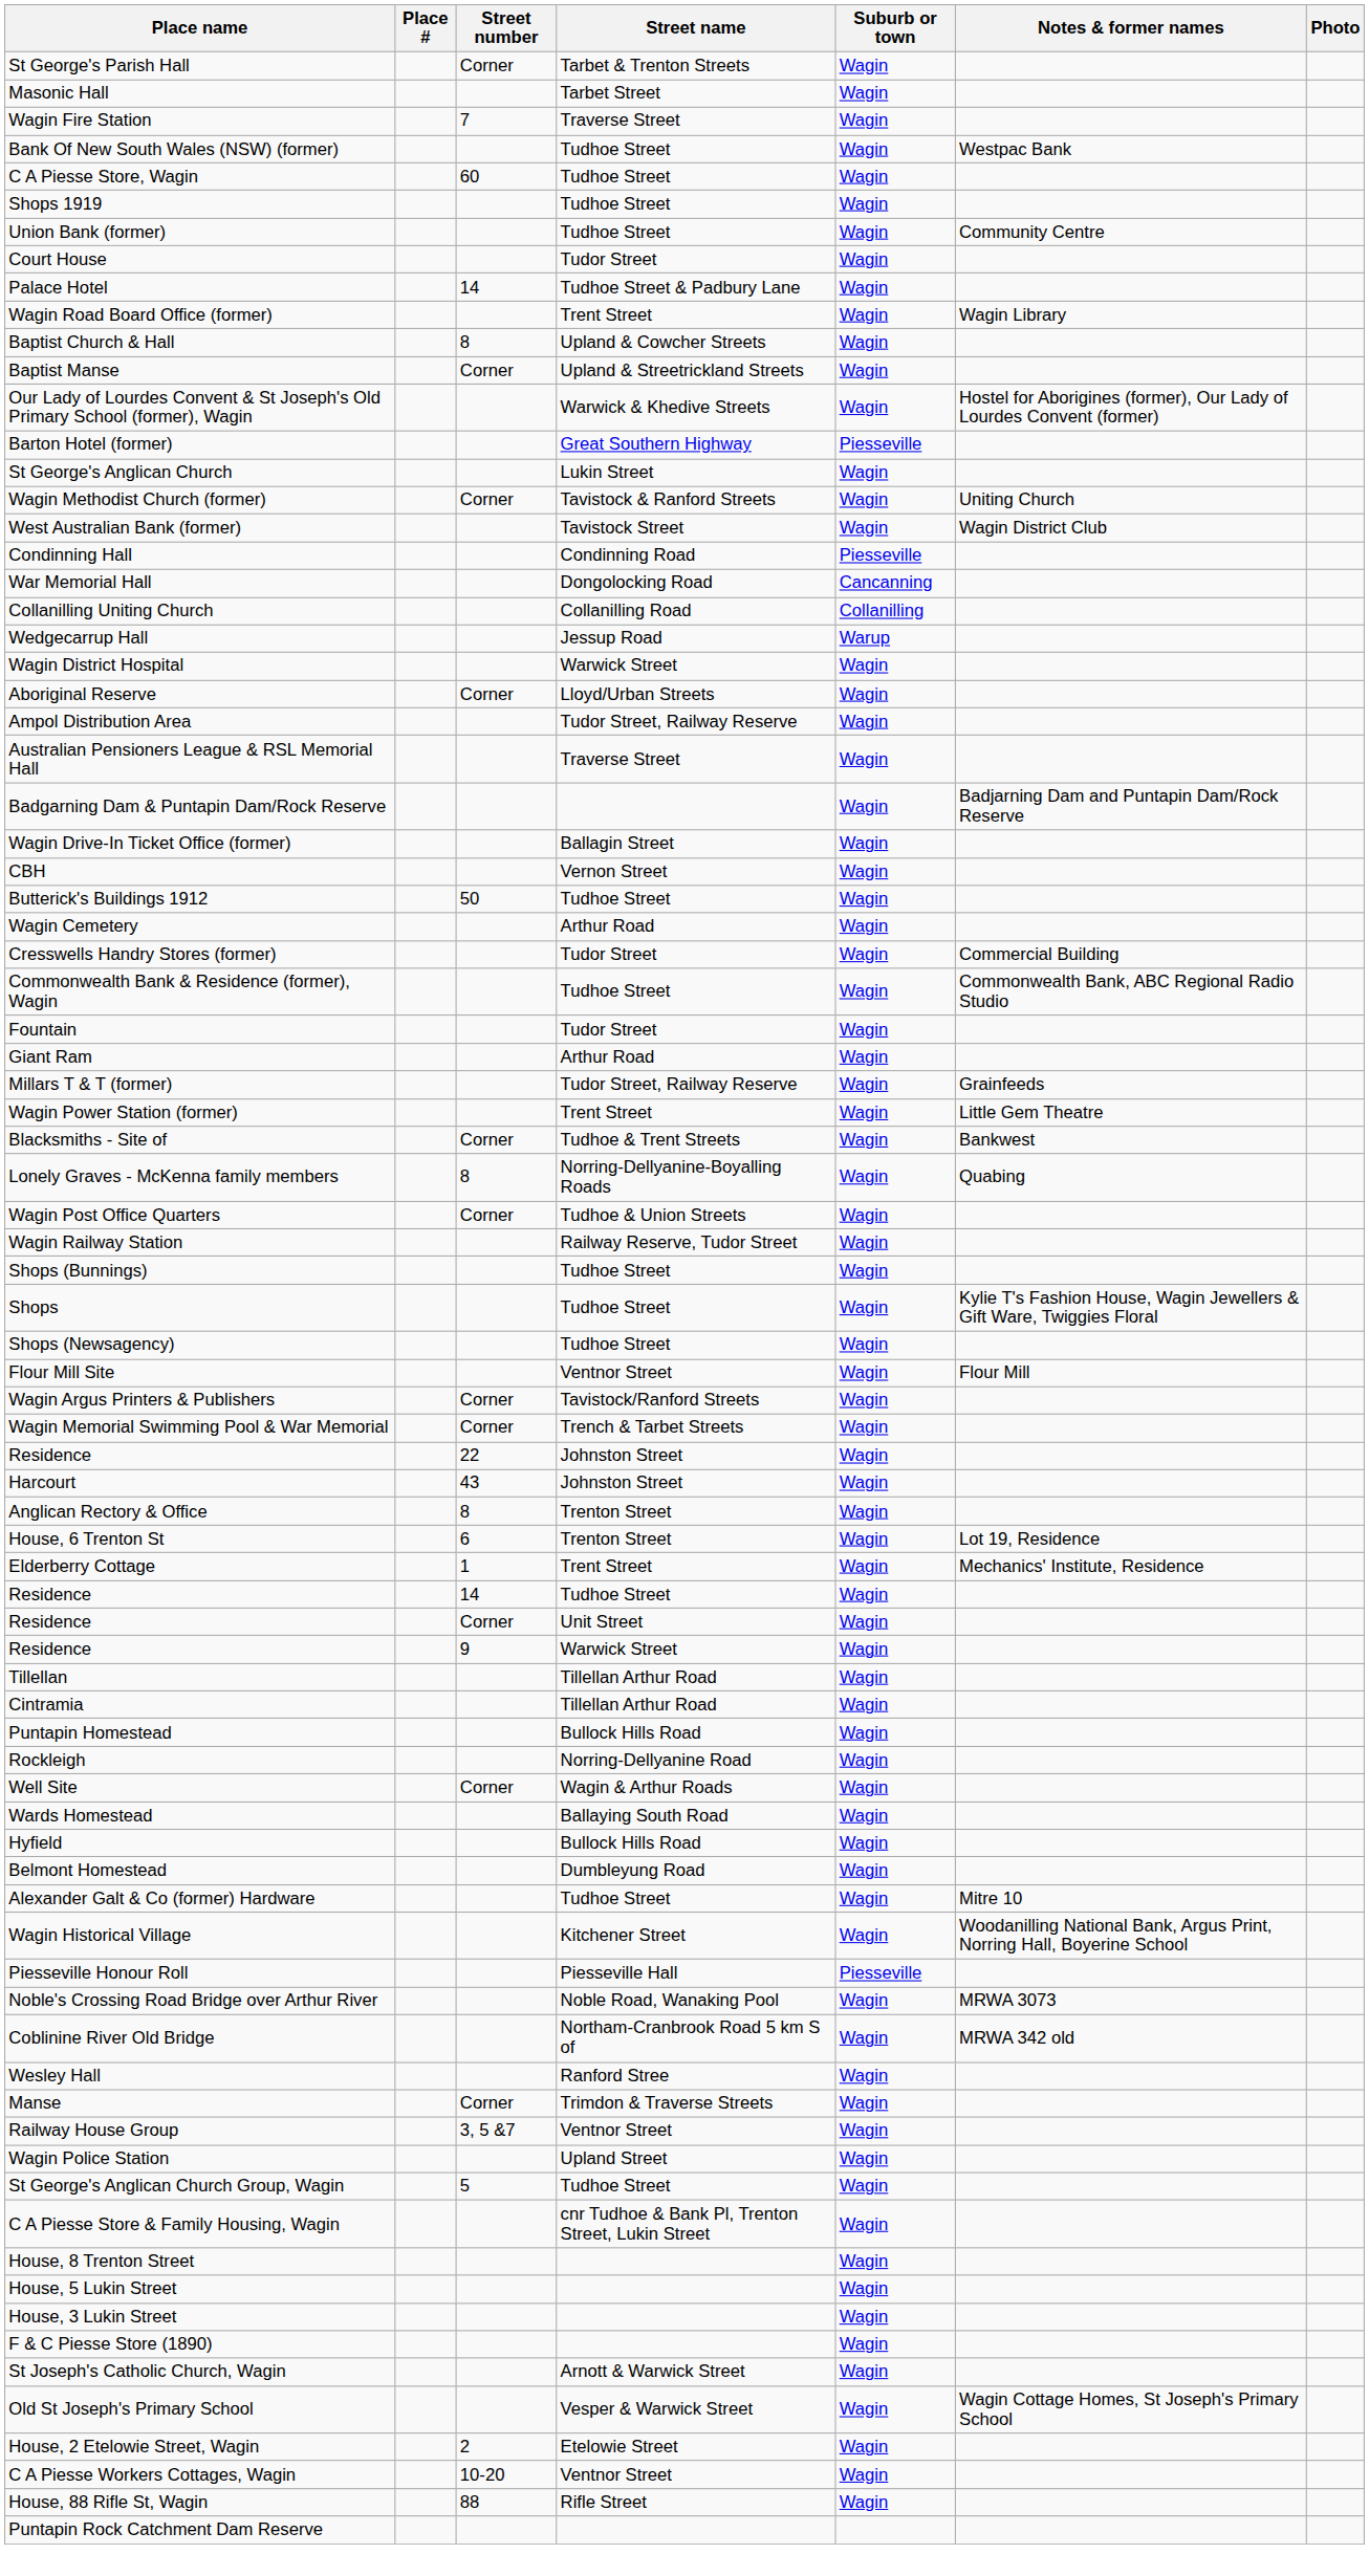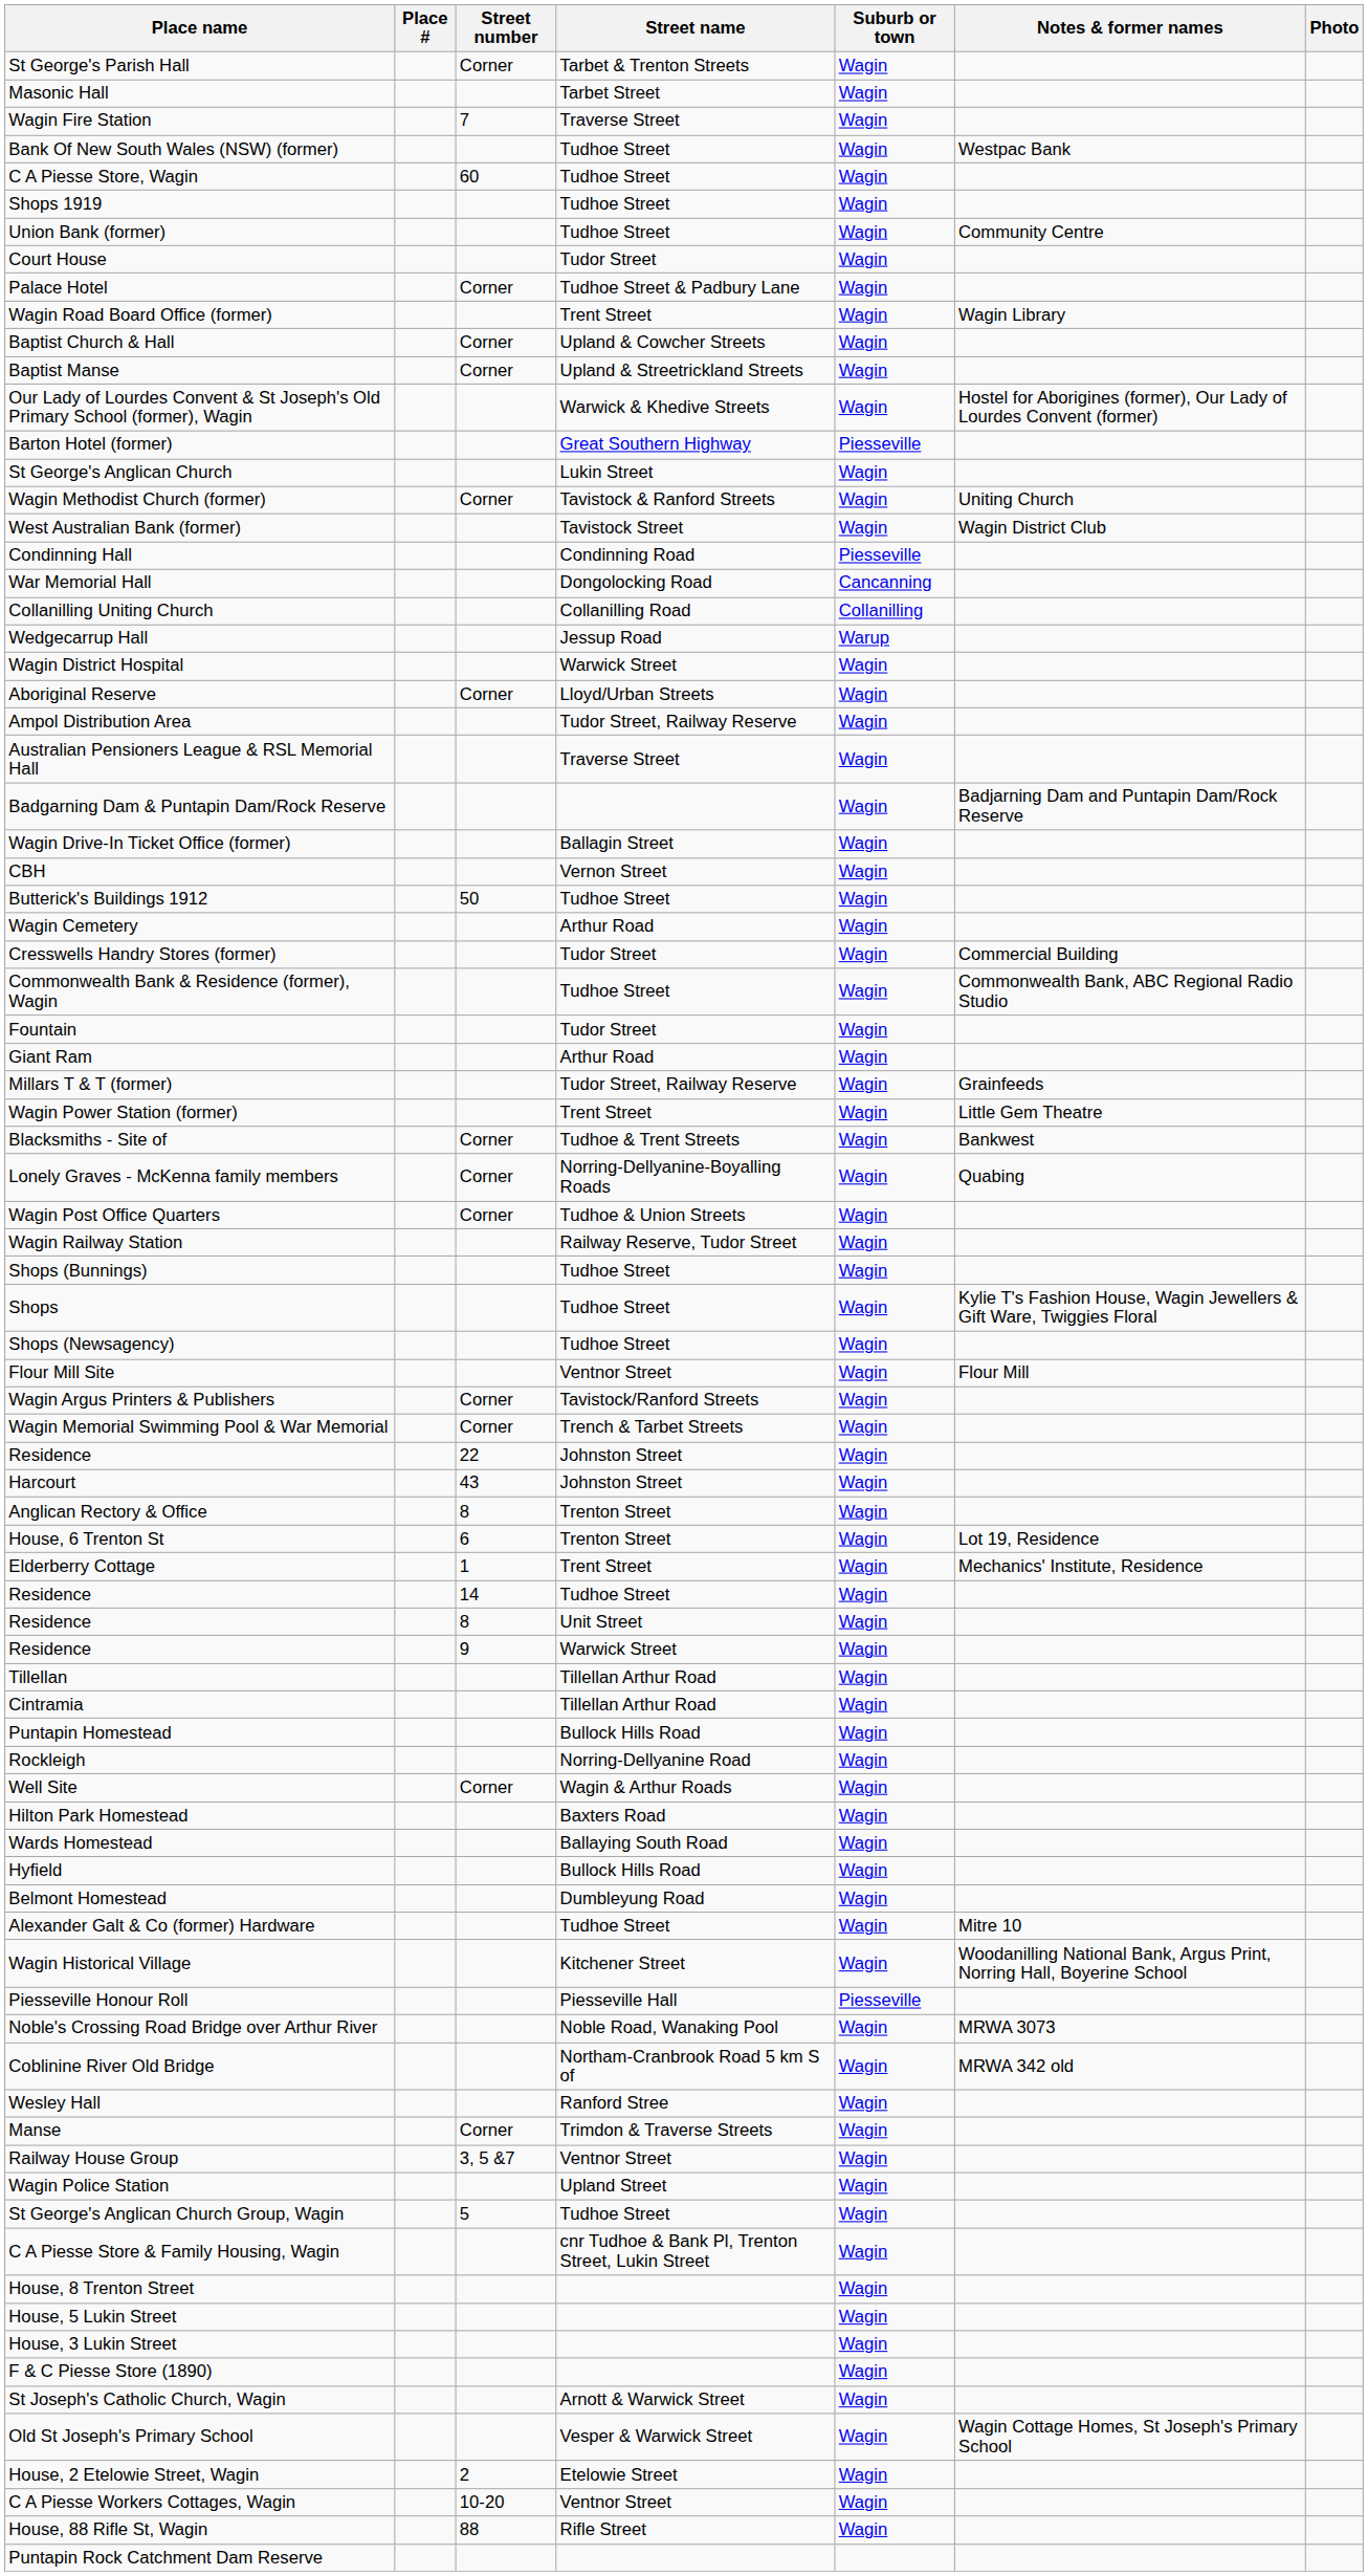Palace Hotel | Street number: 14 -> Corner
Baptist Church & Hall | Street number: 8 -> Corner
Lonely Graves - McKenna family members | Street number: 8 -> Corner
Residence / Unit Street | Street number: Corner -> 8
+ row: Hilton Park Homestead | Baxters Road | Wagin
